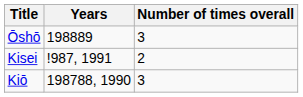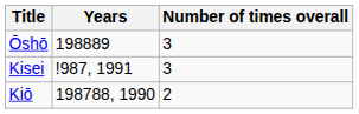Kisei | Number of times overall: 2 -> 3
Kiō | Number of times overall: 3 -> 2
